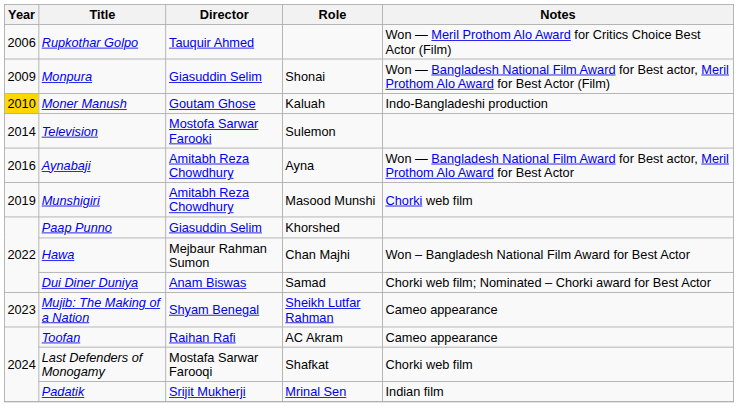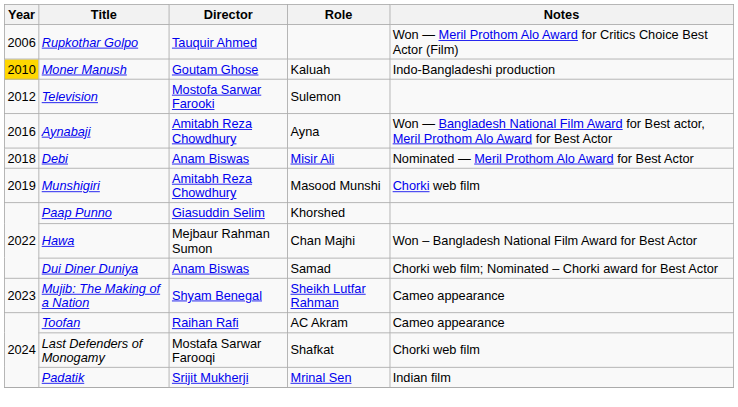- row: 2009 | Monpura | Giasuddin Selim | Shonai | Won — Bangladesh National Film Award for Best actor, Meril Prothom Alo Award for Best Actor (Film)
Television | Year: 2014 -> 2012
+ row: 2018 | Debi | Anam Biswas | Misir Ali | Nominated — Meril Prothom Alo Award for Best Actor
